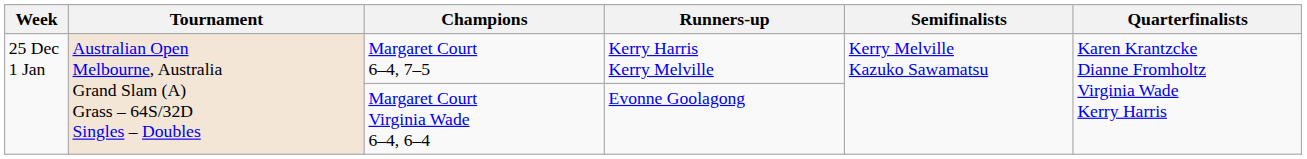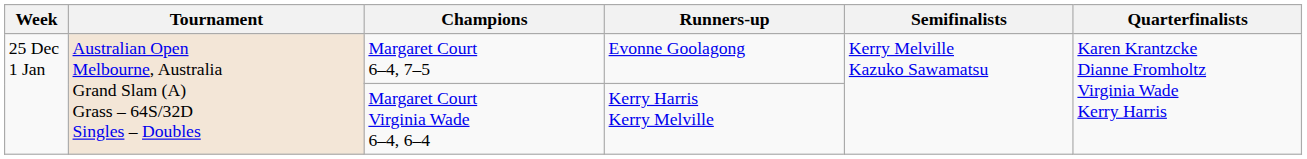Margaret Court 6–4, 7–5 | Runners-up: Kerry Harris Kerry Melville -> Evonne Goolagong
Margaret Court Virginia Wade 6–4, 6–4 | Runners-up: Evonne Goolagong -> Kerry Harris Kerry Melville
